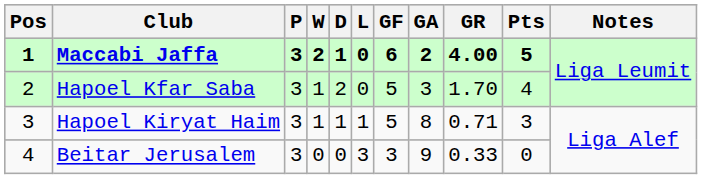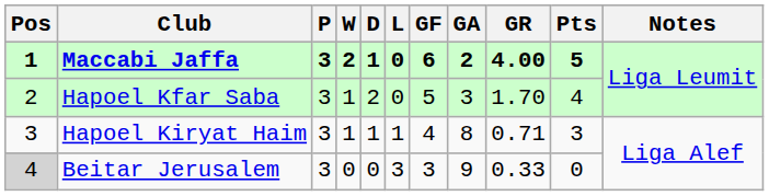Hapoel Kiryat Haim | GF: 5 -> 4
Beitar Jerusalem | Pos: no background -> lightgrey background
